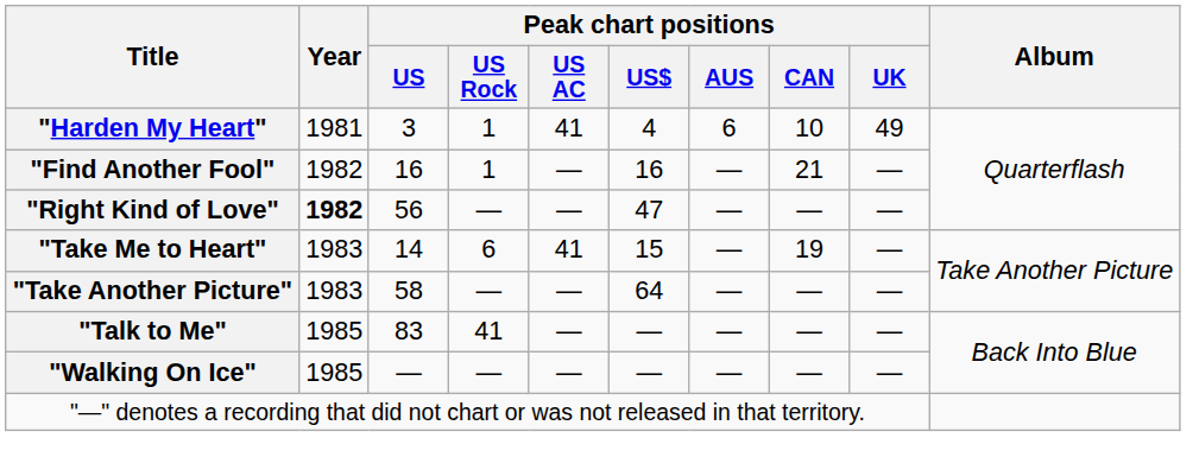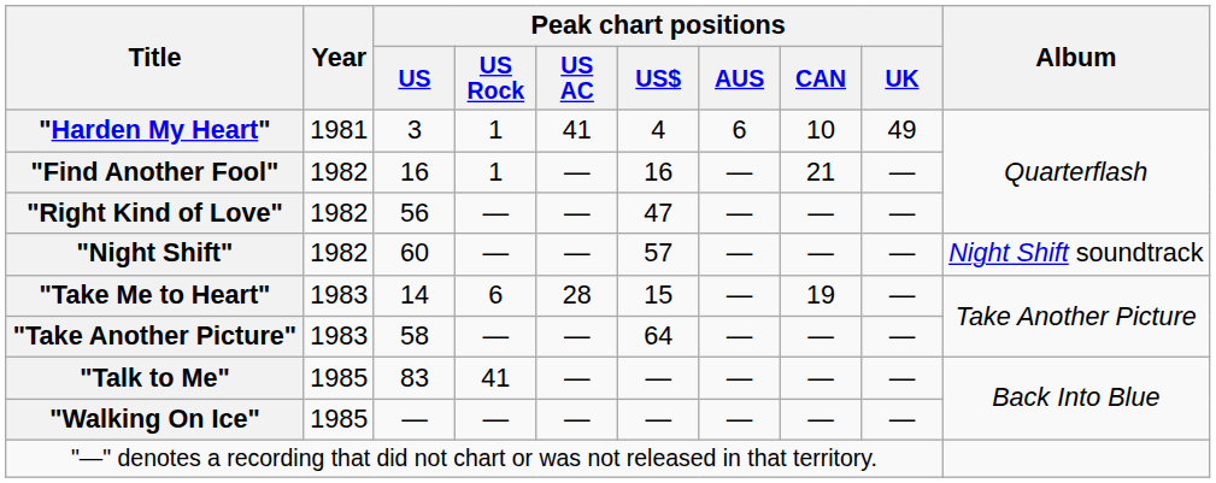"Right Kind of Love" | Year: bold -> normal
+ row: "Night Shift" | 1982 | 60 | — | — | 57 | — | — | — | Night Shift soundtrack
"Take Me to Heart" | Peak chart positions / US AC: 41 -> 28
